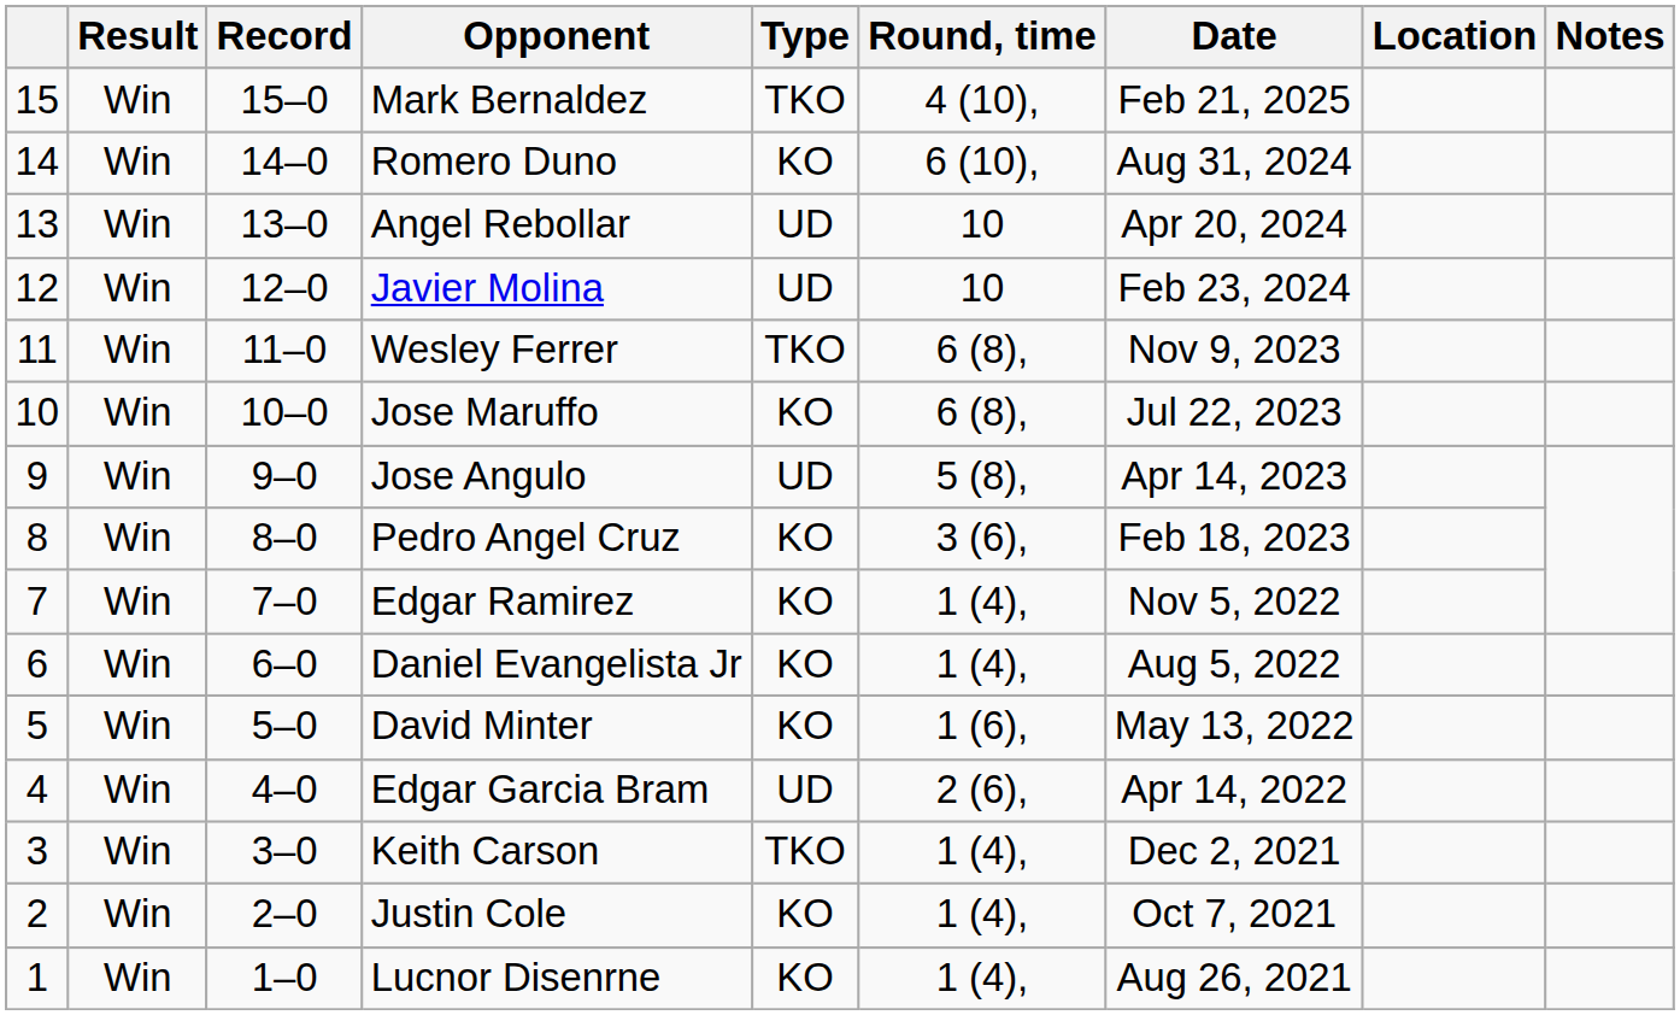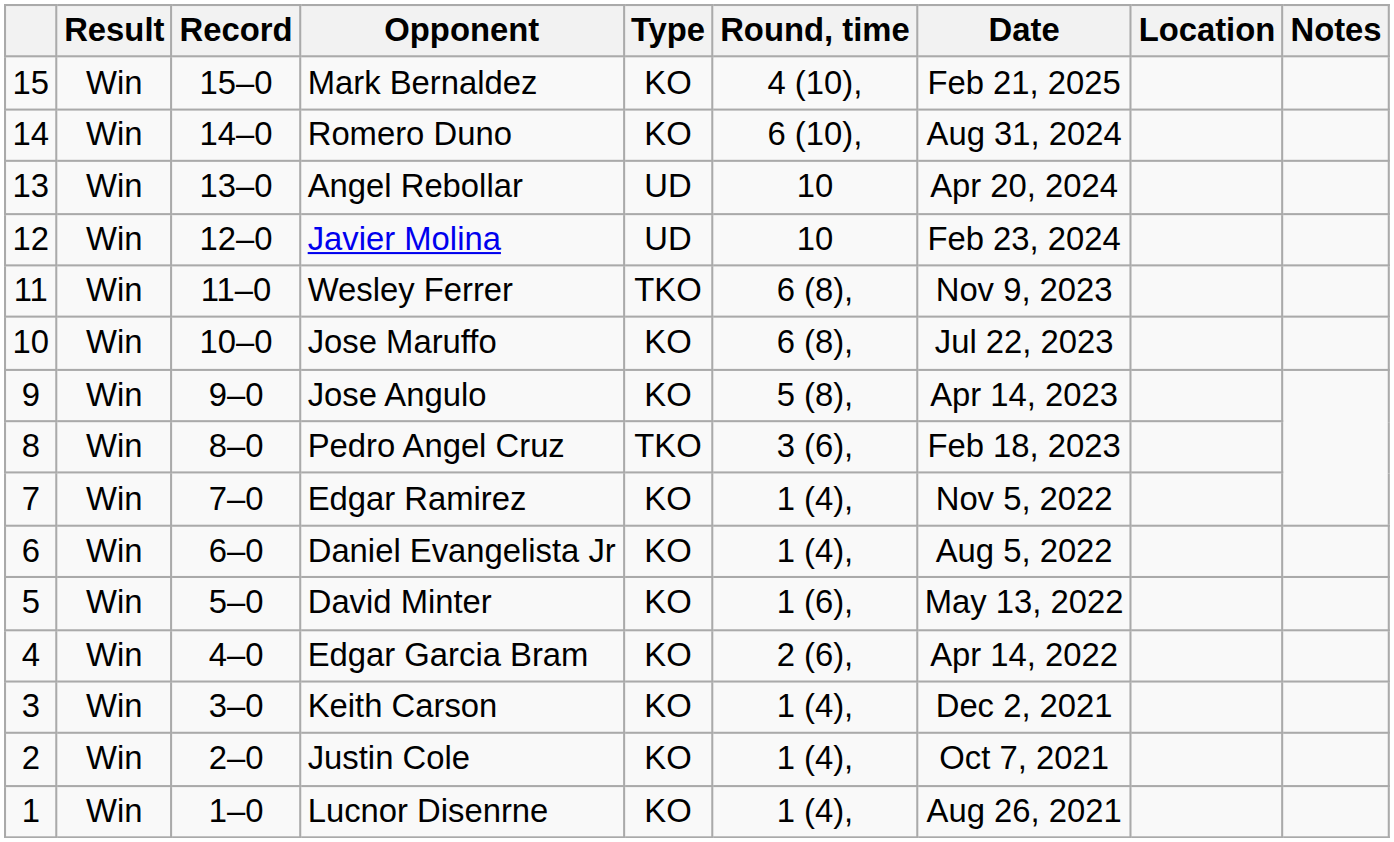Mark Bernaldez | Type: TKO -> KO
Jose Angulo | Type: UD -> KO
Pedro Angel Cruz | Type: KO -> TKO
Edgar Garcia Bram | Type: UD -> KO
Keith Carson | Type: TKO -> KO
